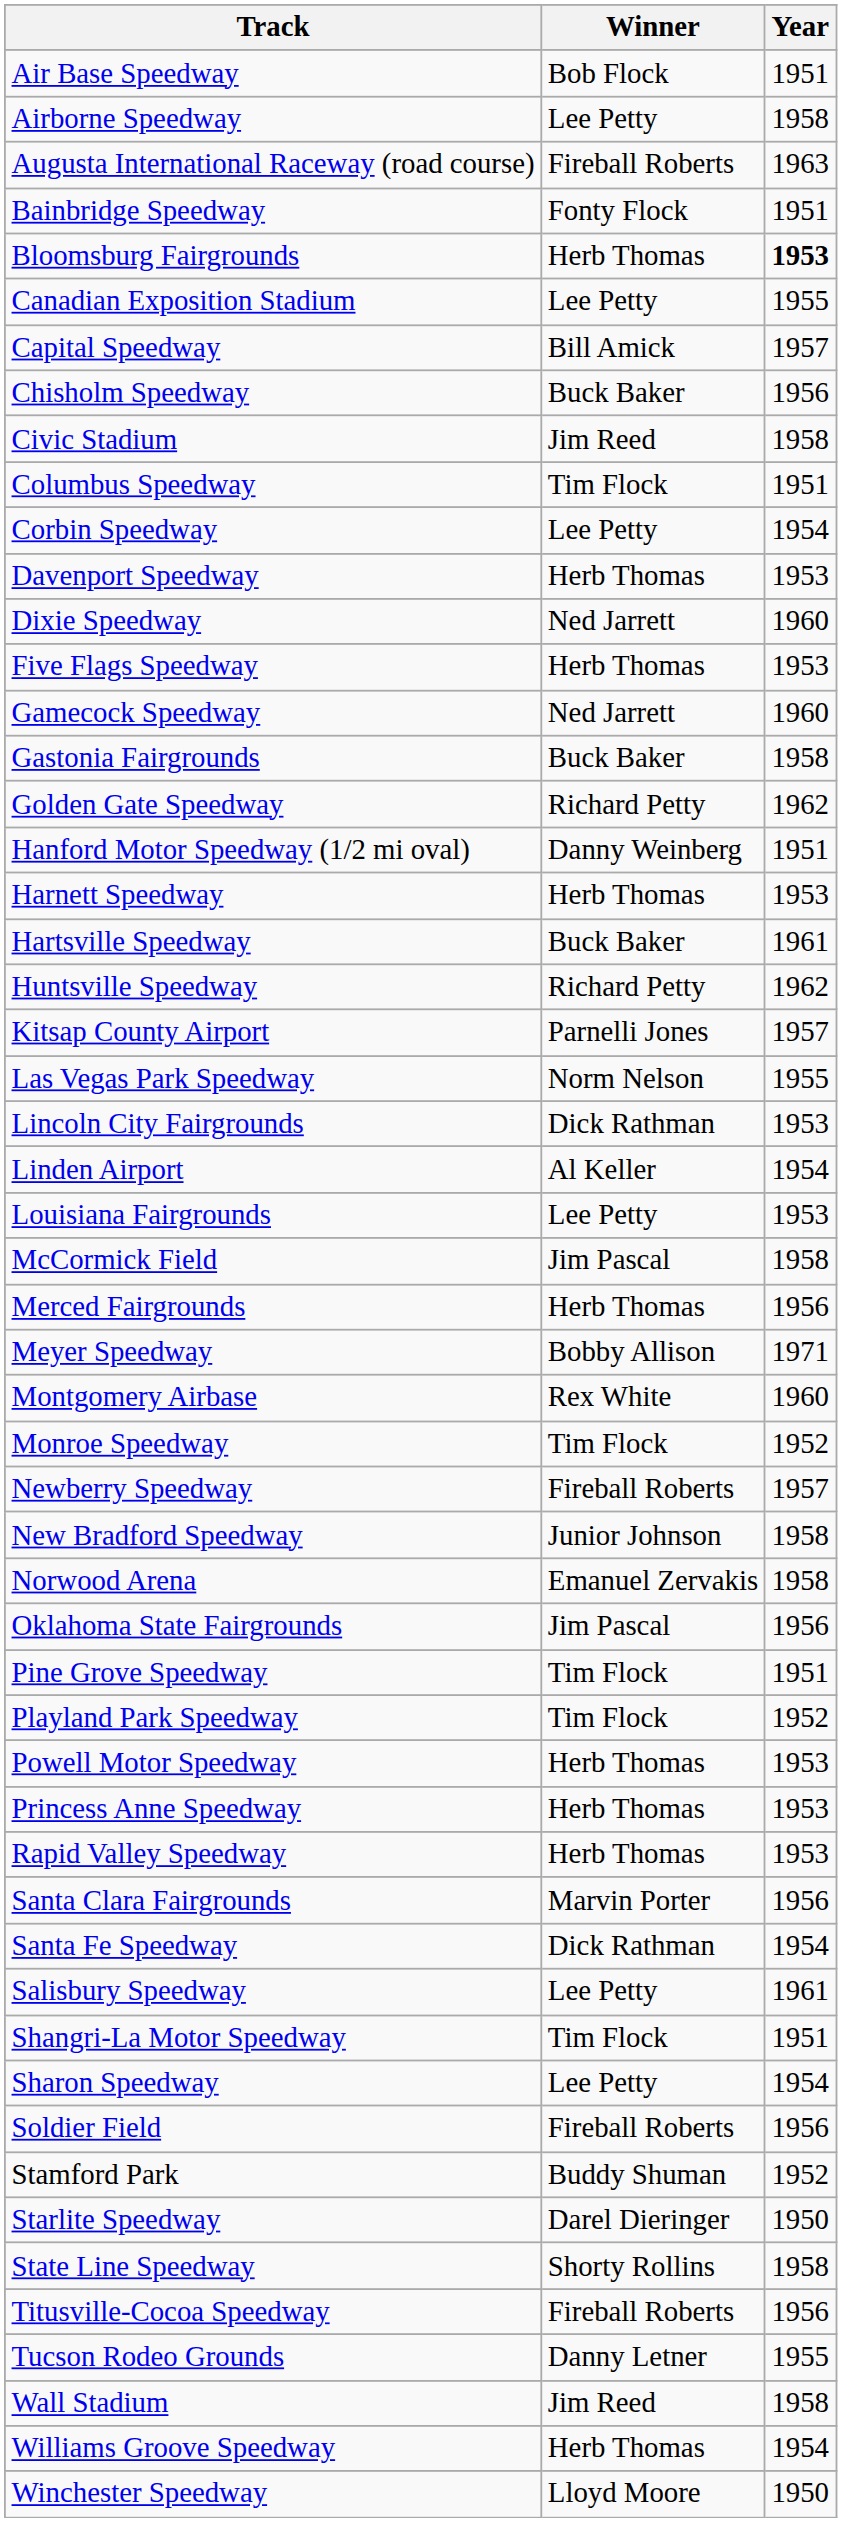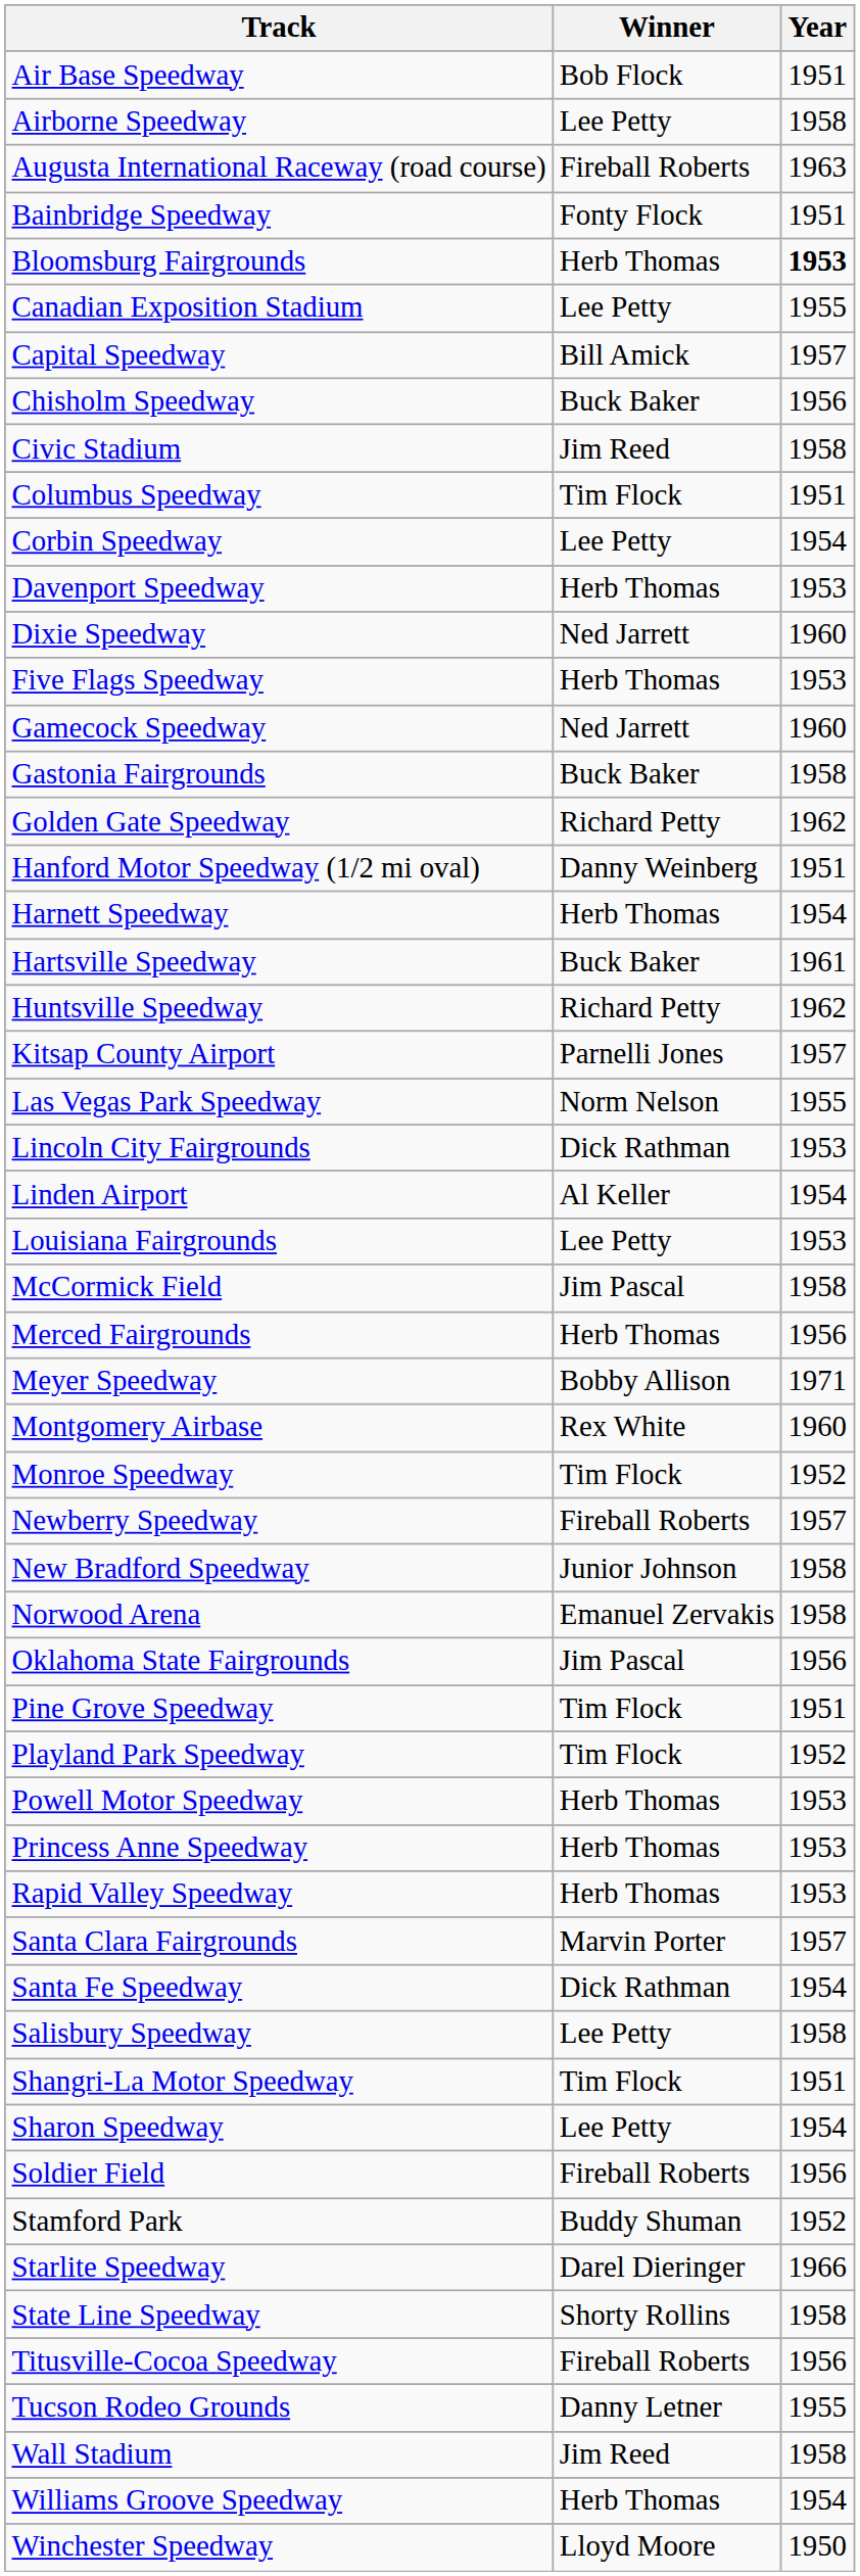Harnett Speedway | Year: 1953 -> 1954
Santa Clara Fairgrounds | Year: 1956 -> 1957
Salisbury Speedway | Year: 1961 -> 1958
Starlite Speedway | Year: 1950 -> 1966
